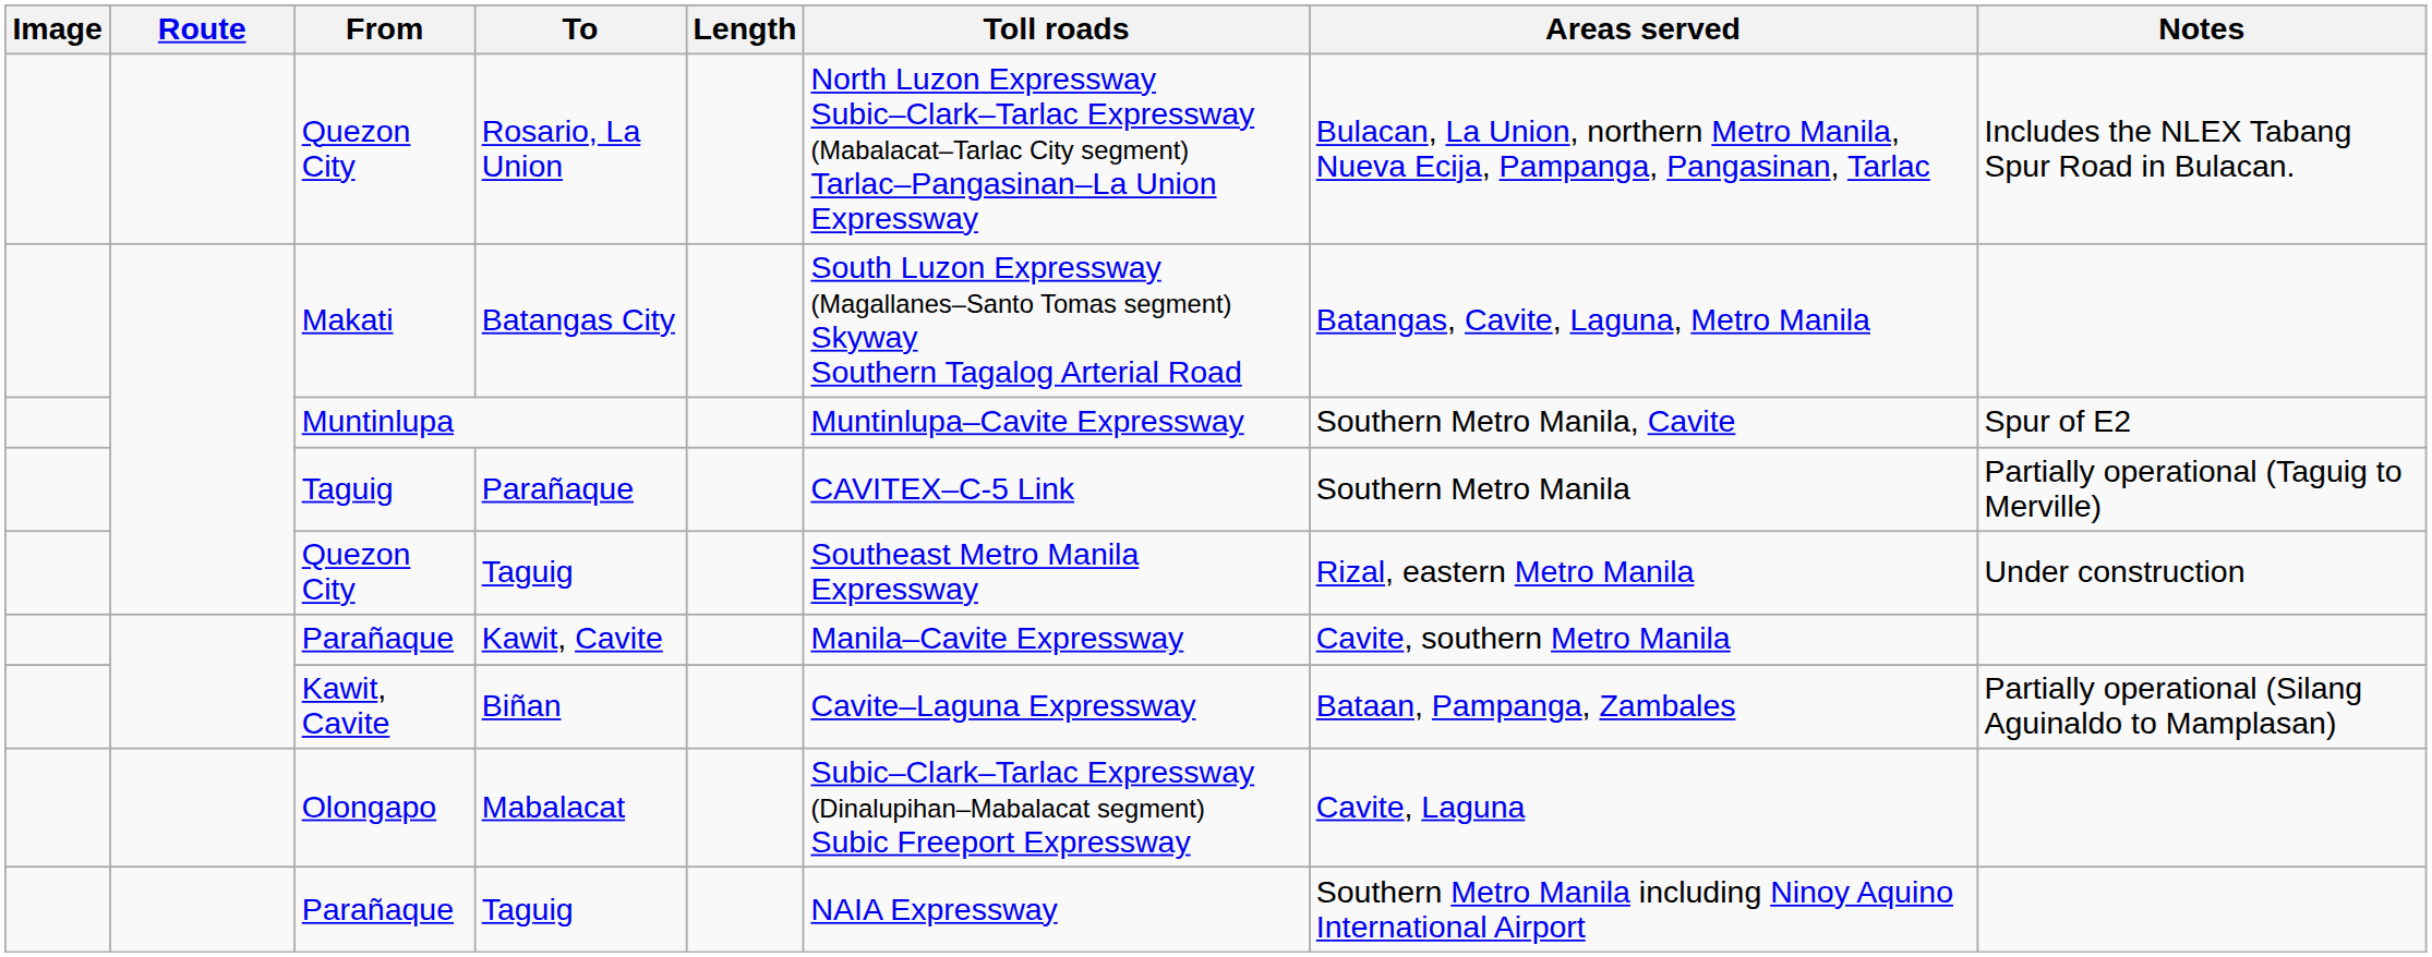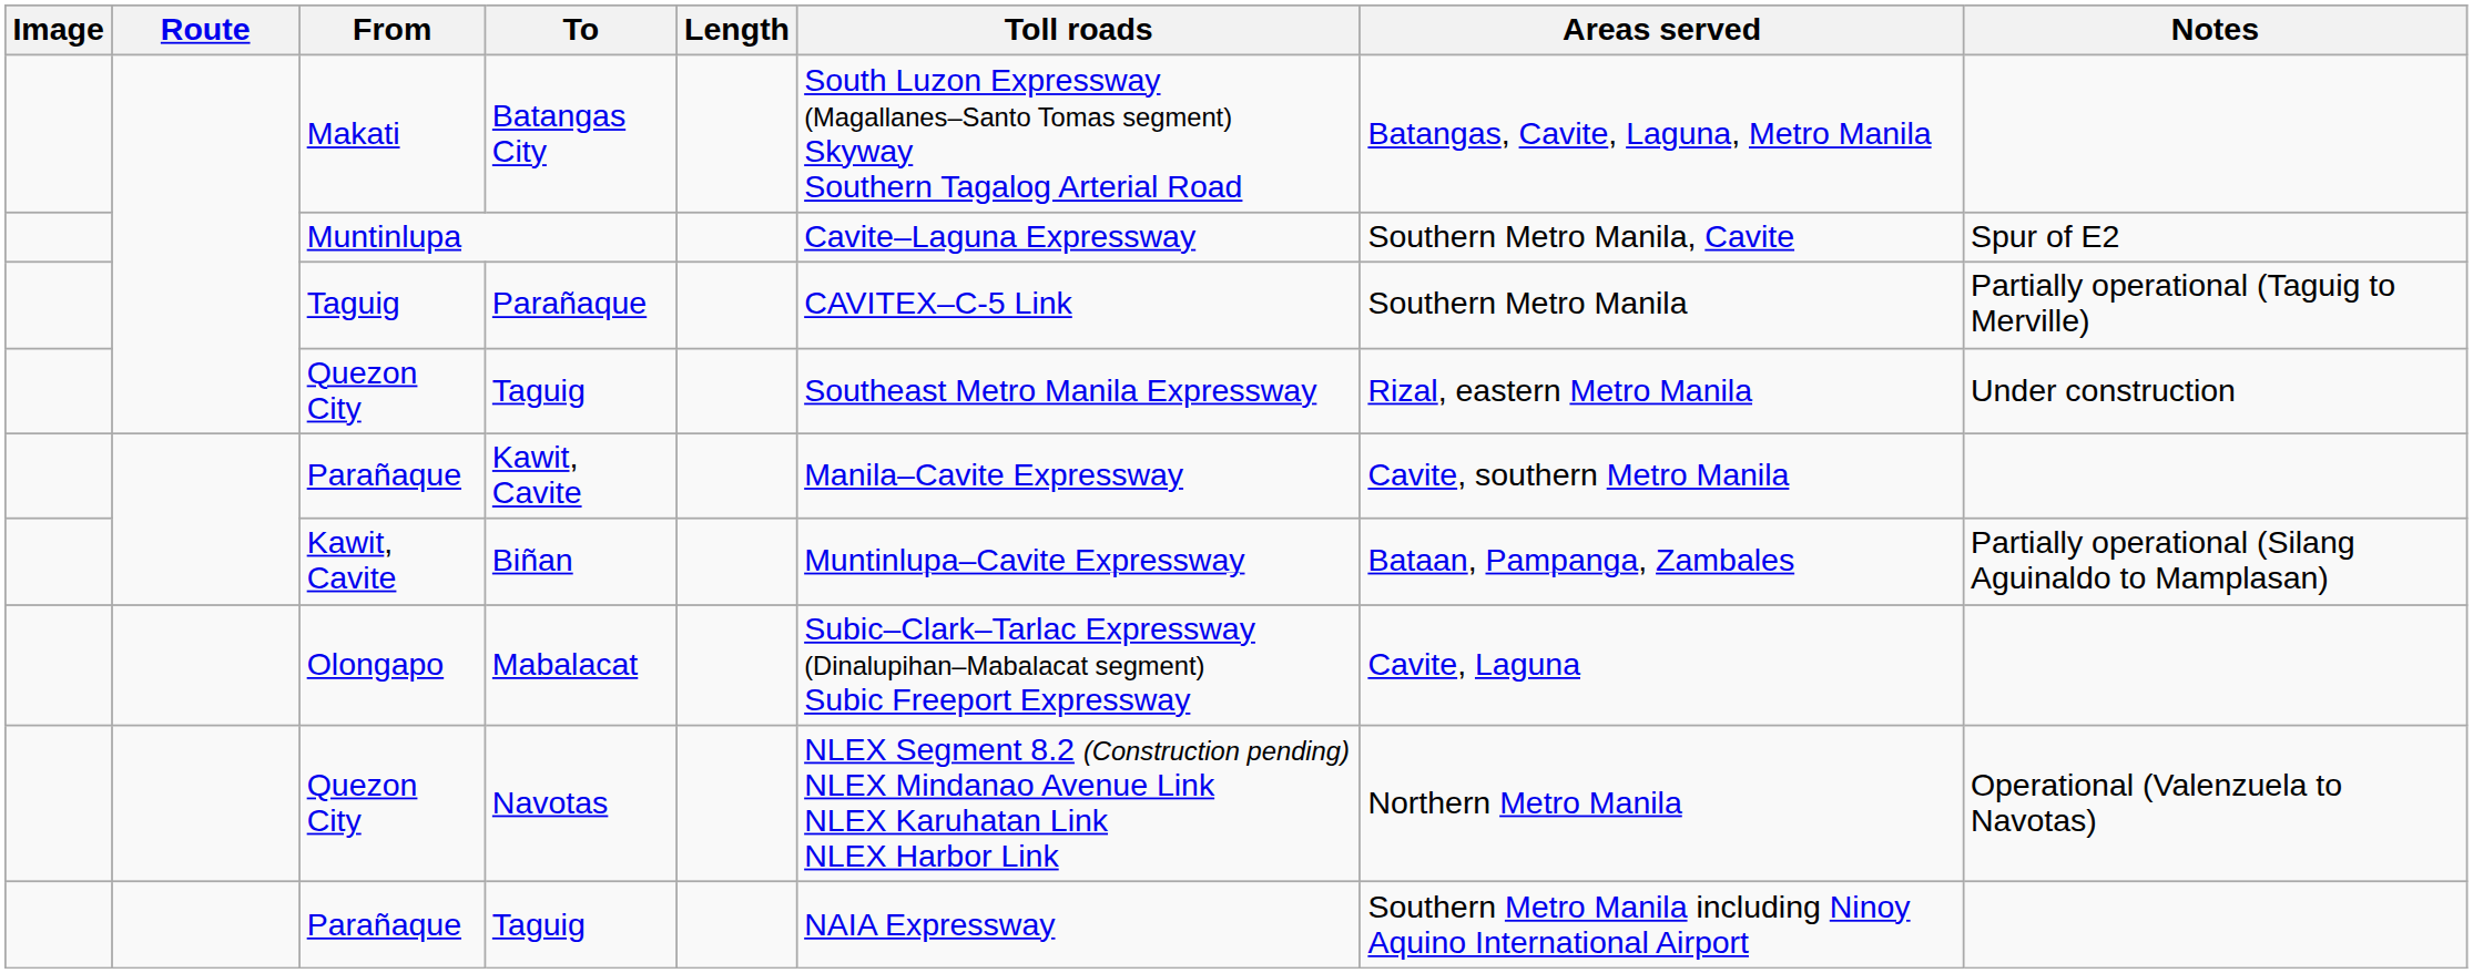- row: Quezon City | Rosario, La Union | North Luzon Expressway Subic–Clark–Tarlac Expressway (Mabalacat–Tarlac City segment) Tarlac–Pangasinan–La Union Expressway | Bulacan, La Union, northern Metro Manila, Nueva Ecija, Pampanga, Pangasinan, Tarlac | Includes the NLEX Tabang Spur Road in Bulacan.
Muntinlupa | Toll roads: Muntinlupa–Cavite Expressway -> Cavite–Laguna Expressway
Biñan | Toll roads: Cavite–Laguna Expressway -> Muntinlupa–Cavite Expressway
+ row: Quezon City | Navotas | NLEX Segment 8.2 (Construction pending) NLEX Mindanao Avenue Link NLEX Karuhatan Link NLEX Harbor Link | Northern Metro Manila | Operational (Valenzuela to Navotas)
